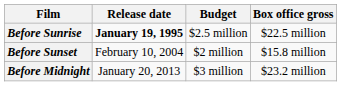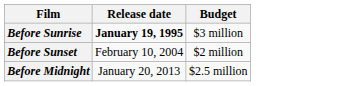- column: Box office gross | $22.5 million | $15.8 million | $23.2 million
Before Sunrise | Budget: $2.5 million -> $3 million
Before Midnight | Budget: $3 million -> $2.5 million
